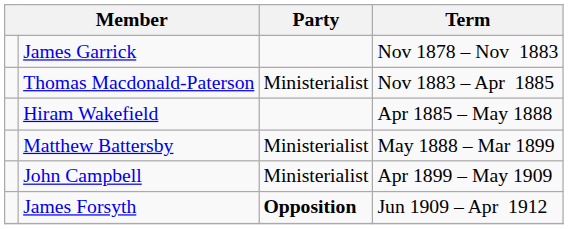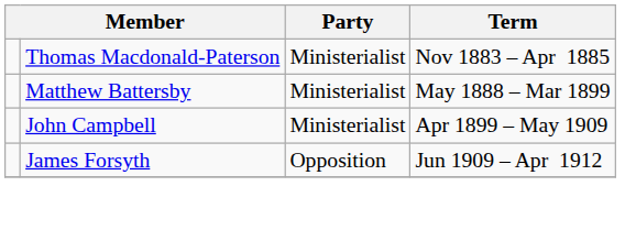- row: James Garrick | Nov 1878 – Nov 1883
- row: Hiram Wakefield | Apr 1885 – May 1888
James Forsyth | Party: bold -> normal
